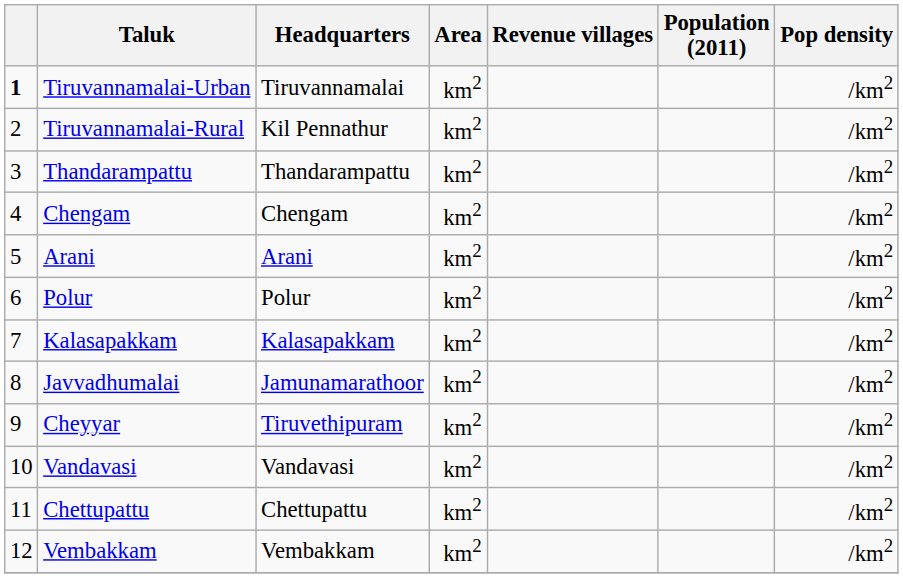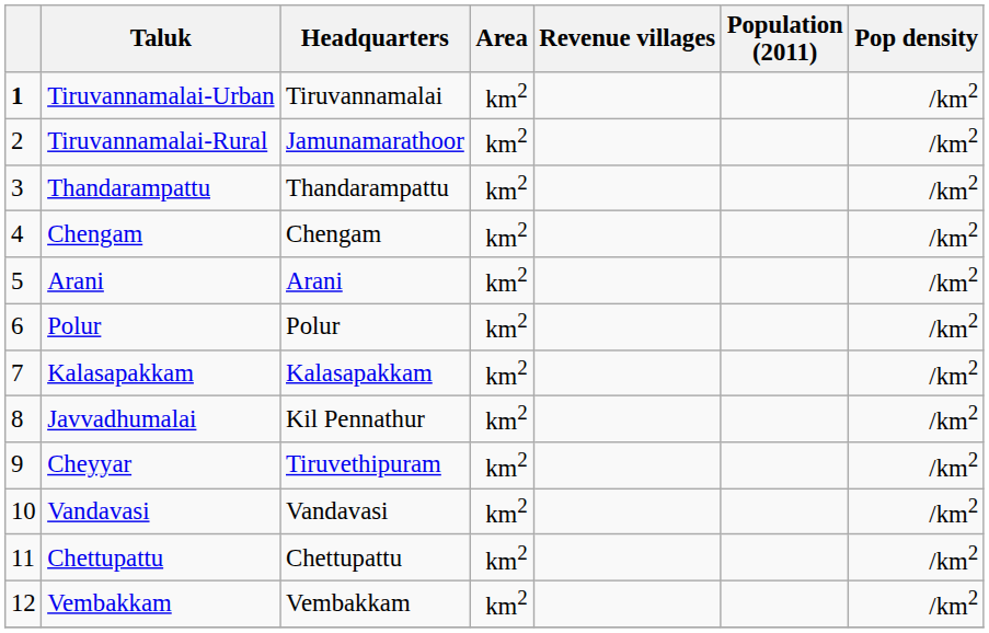Tiruvannamalai-Rural | Headquarters: Kil Pennathur -> Jamunamarathoor
Javvadhumalai | Headquarters: Jamunamarathoor -> Kil Pennathur
